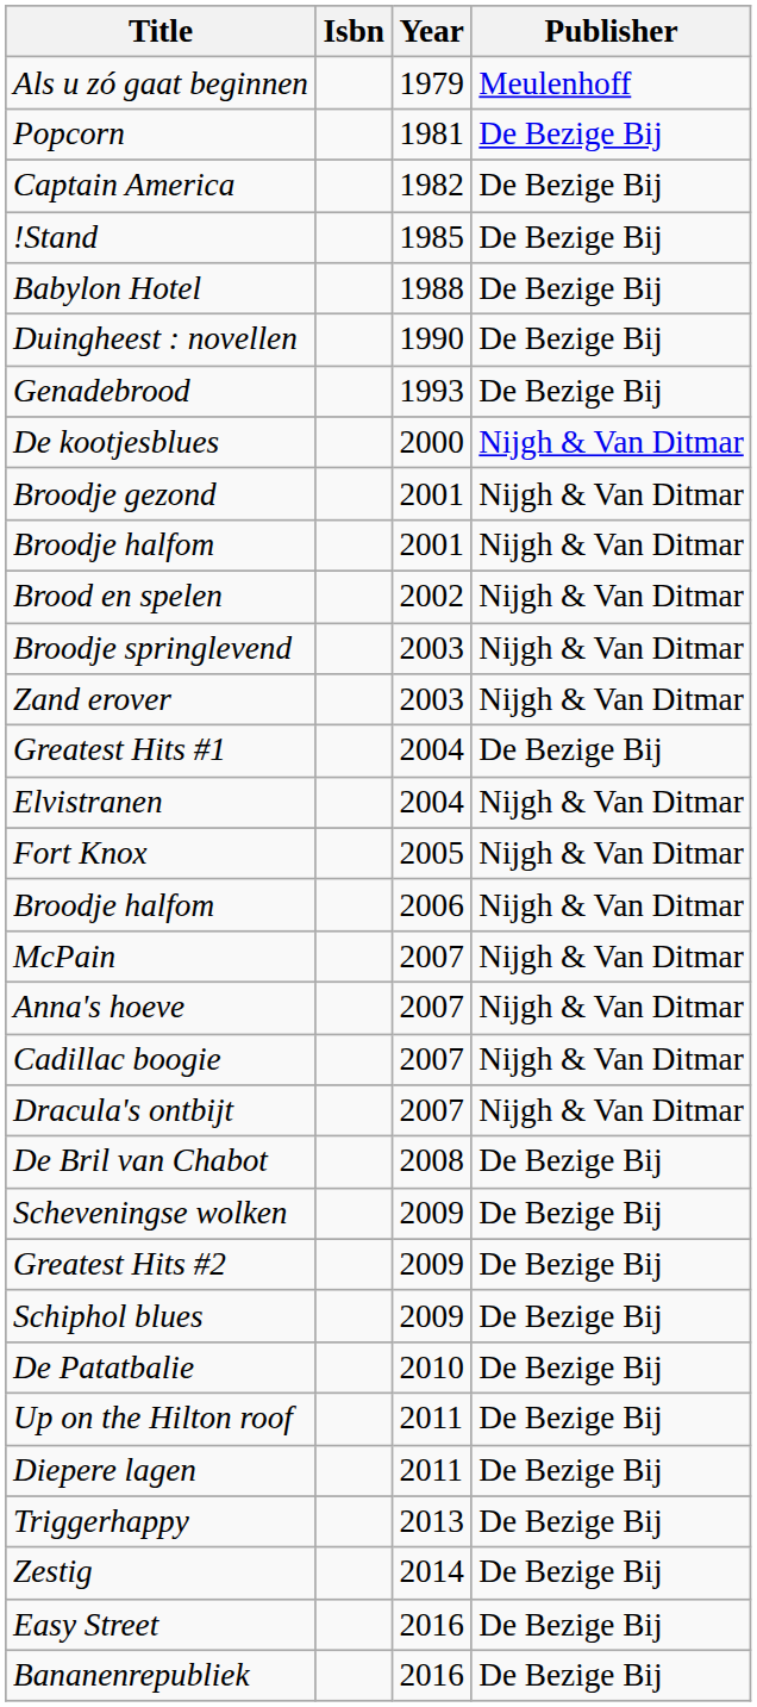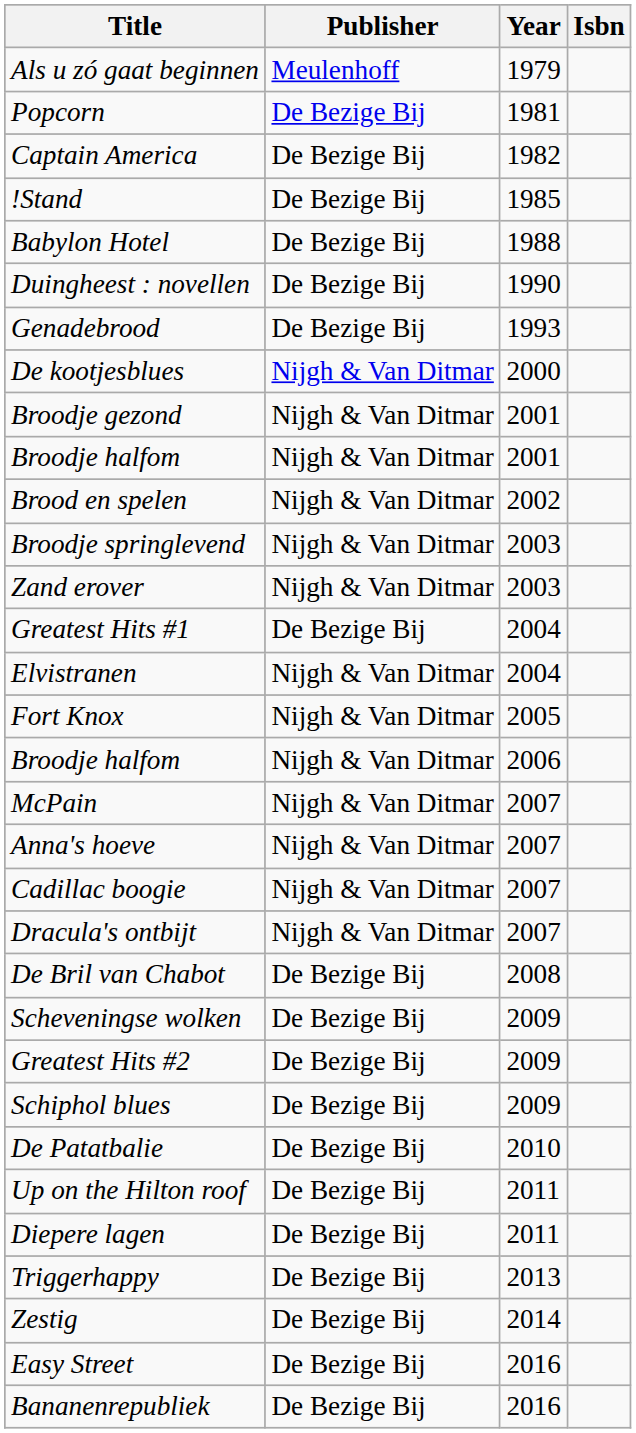columns swapped: Publisher <-> Isbn
